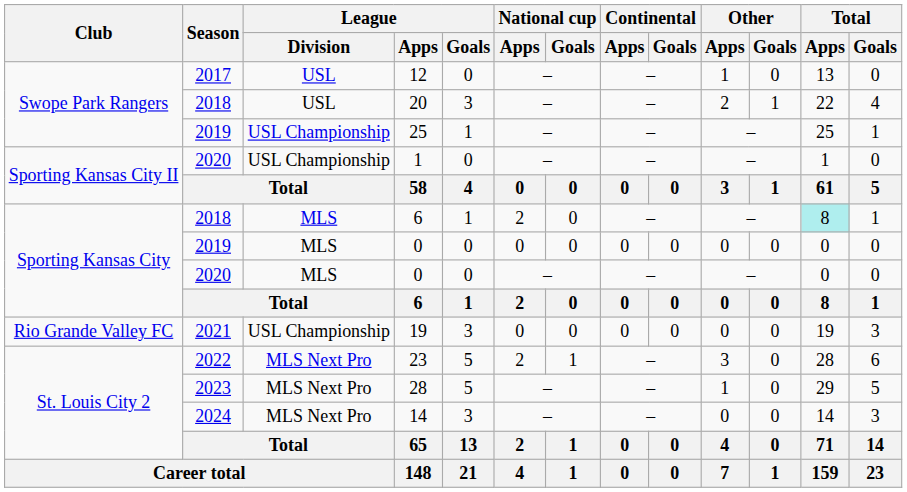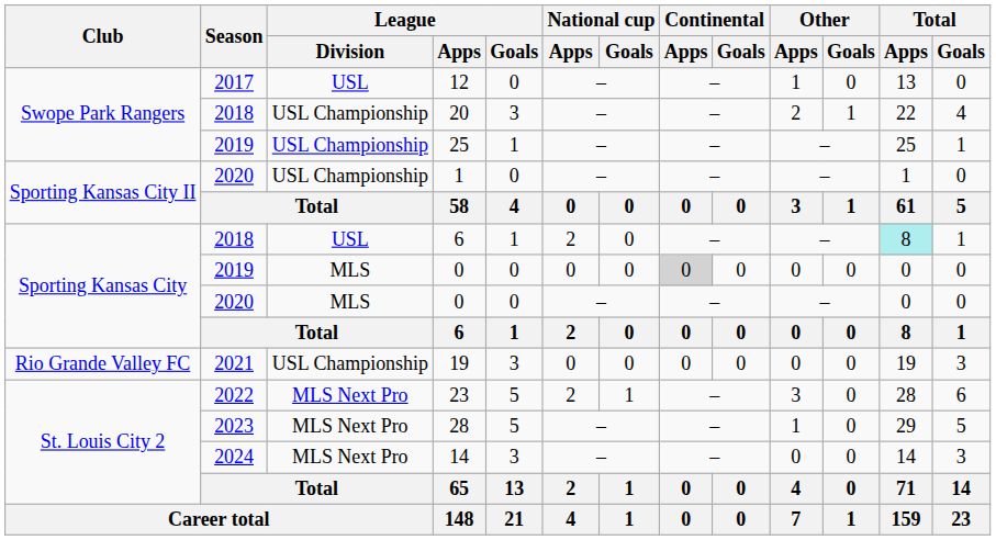20 | League / Division: USL -> USL Championship
2018 / 6 | League / Division: MLS -> USL
2019 / 0 | Continental / Apps: no background -> lightgrey background
